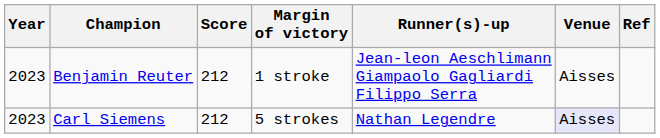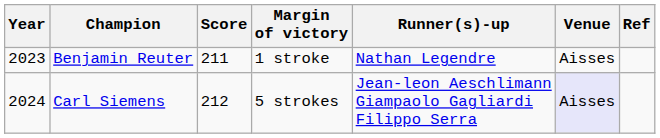Benjamin Reuter | Score: 212 -> 211
Benjamin Reuter | Runner(s)-up: Jean-leon Aeschlimann Giampaolo Gagliardi Filippo Serra -> Nathan Legendre
Carl Siemens | Year: 2023 -> 2024
Carl Siemens | Runner(s)-up: Nathan Legendre -> Jean-leon Aeschlimann Giampaolo Gagliardi Filippo Serra
